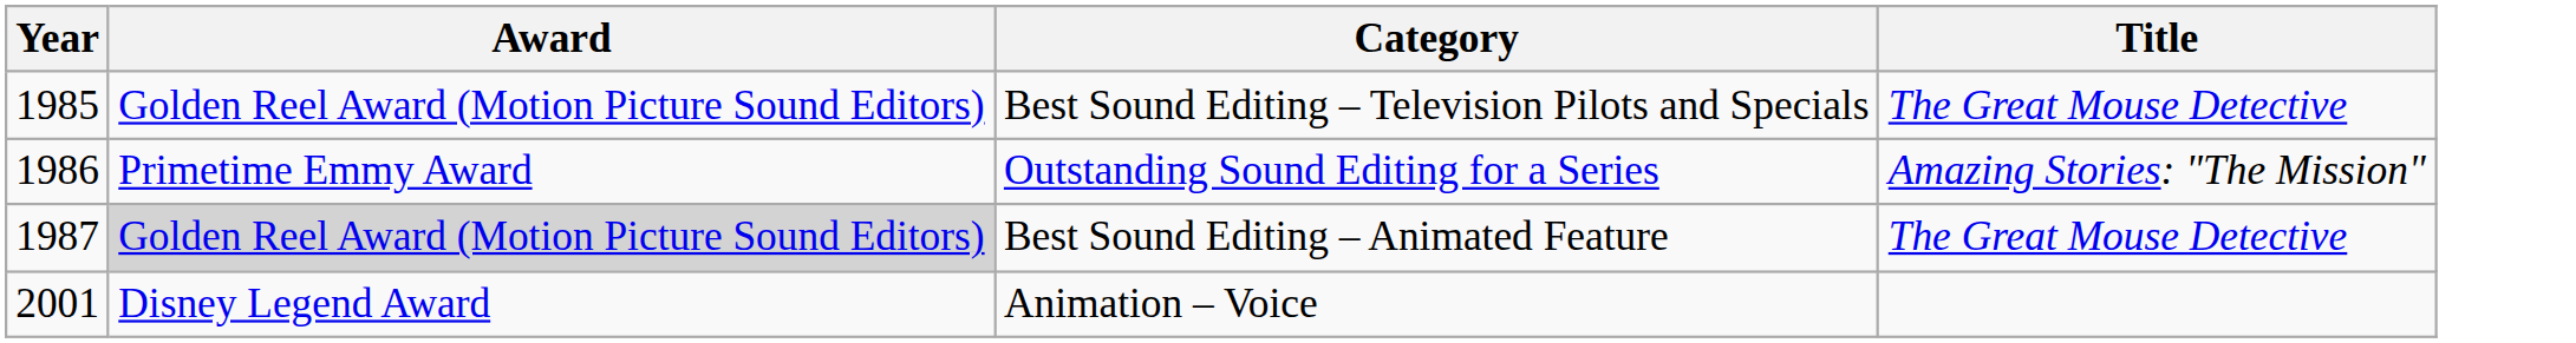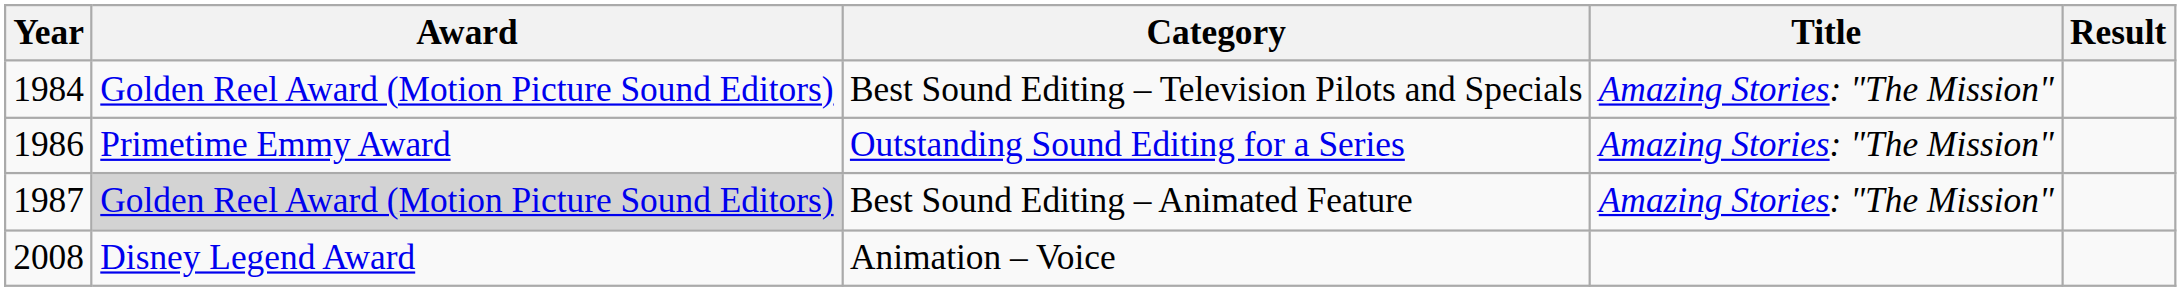+ column: Result
Best Sound Editing – Television Pilots and Specials | Year: 1985 -> 1984
Best Sound Editing – Television Pilots and Specials | Title: The Great Mouse Detective -> Amazing Stories: "The Mission"
Best Sound Editing – Animated Feature | Title: The Great Mouse Detective -> Amazing Stories: "The Mission"
Animation – Voice | Year: 2001 -> 2008
